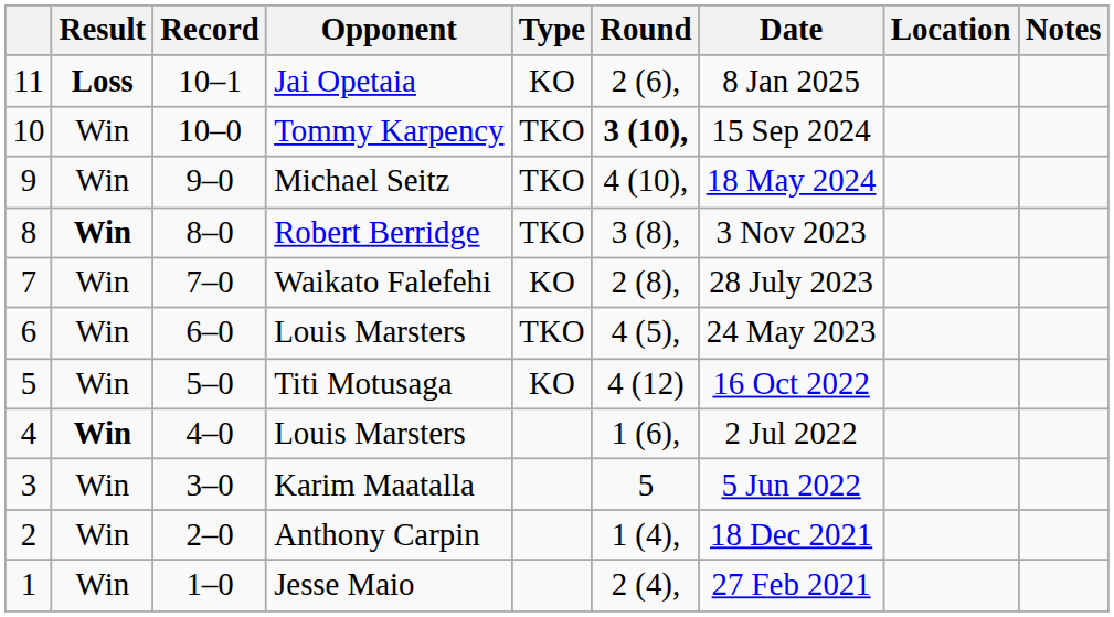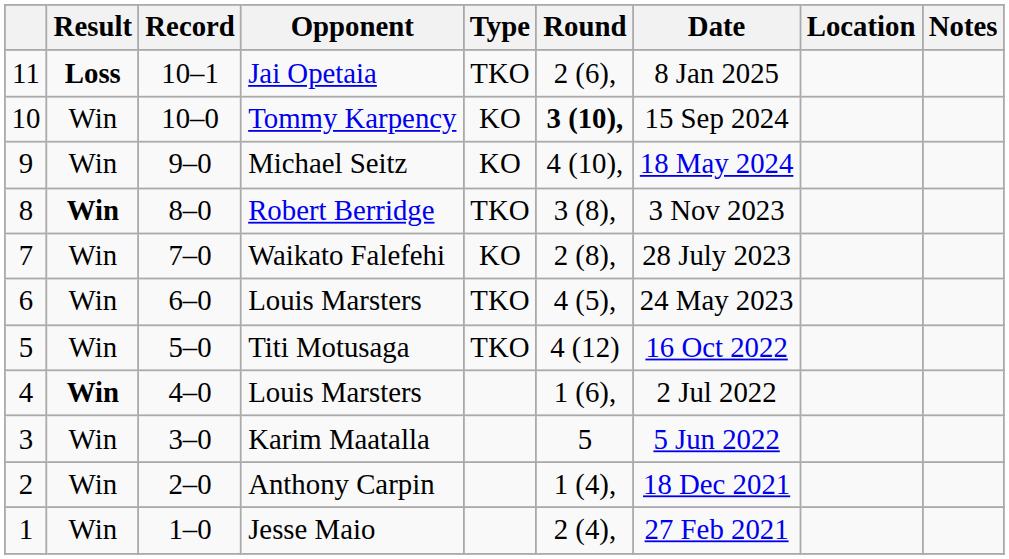Jai Opetaia | Type: KO -> TKO
Tommy Karpency | Type: TKO -> KO
Michael Seitz | Type: TKO -> KO
Titi Motusaga | Type: KO -> TKO
